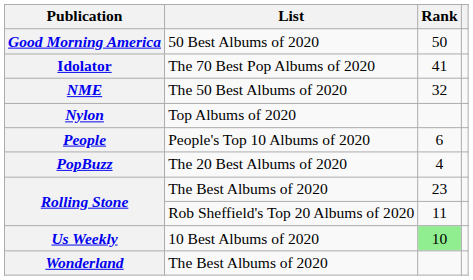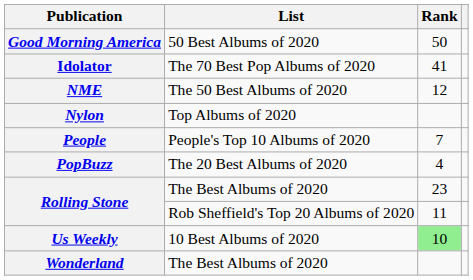NME | Rank: 32 -> 12
People | Rank: 6 -> 7
